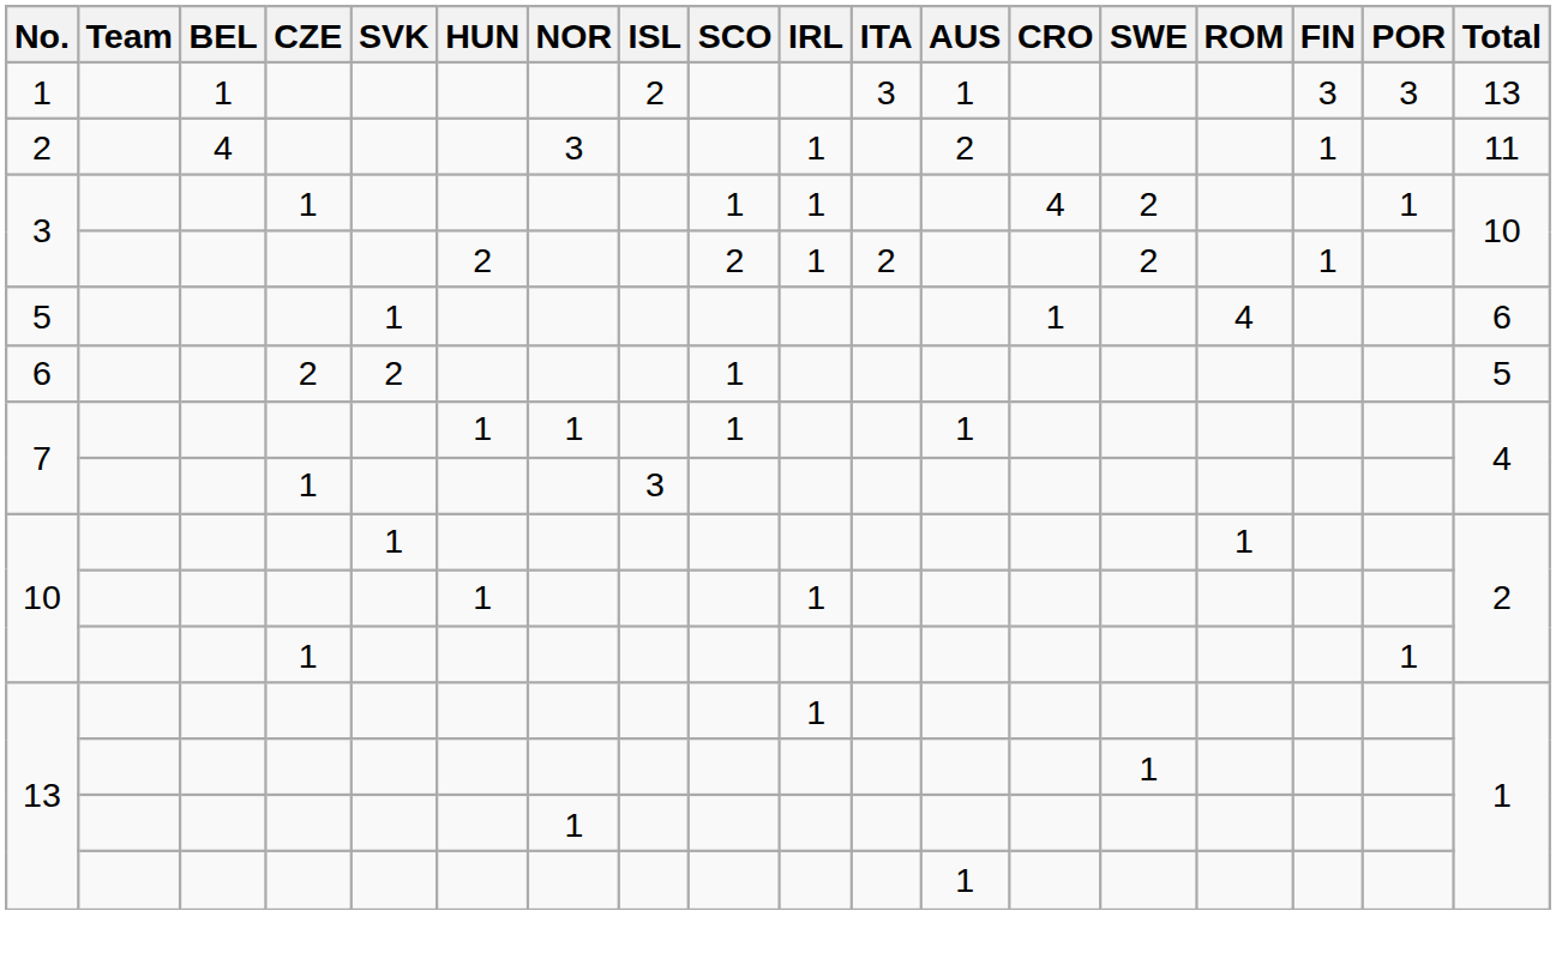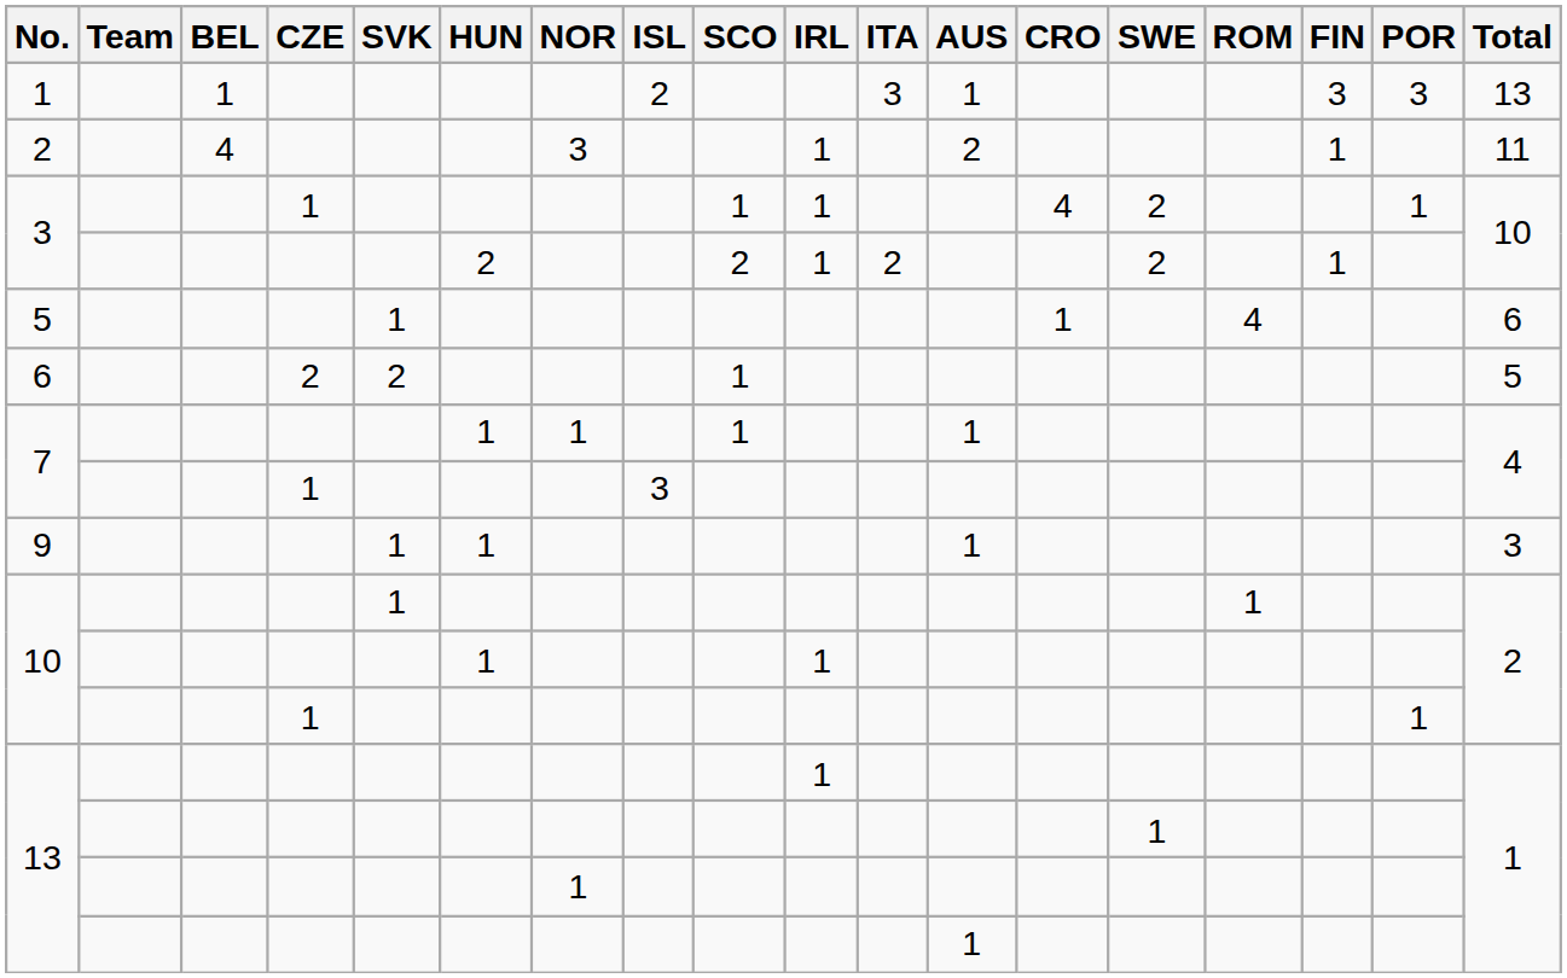+ row: 9 | 1 | 1 | 1 | 3
